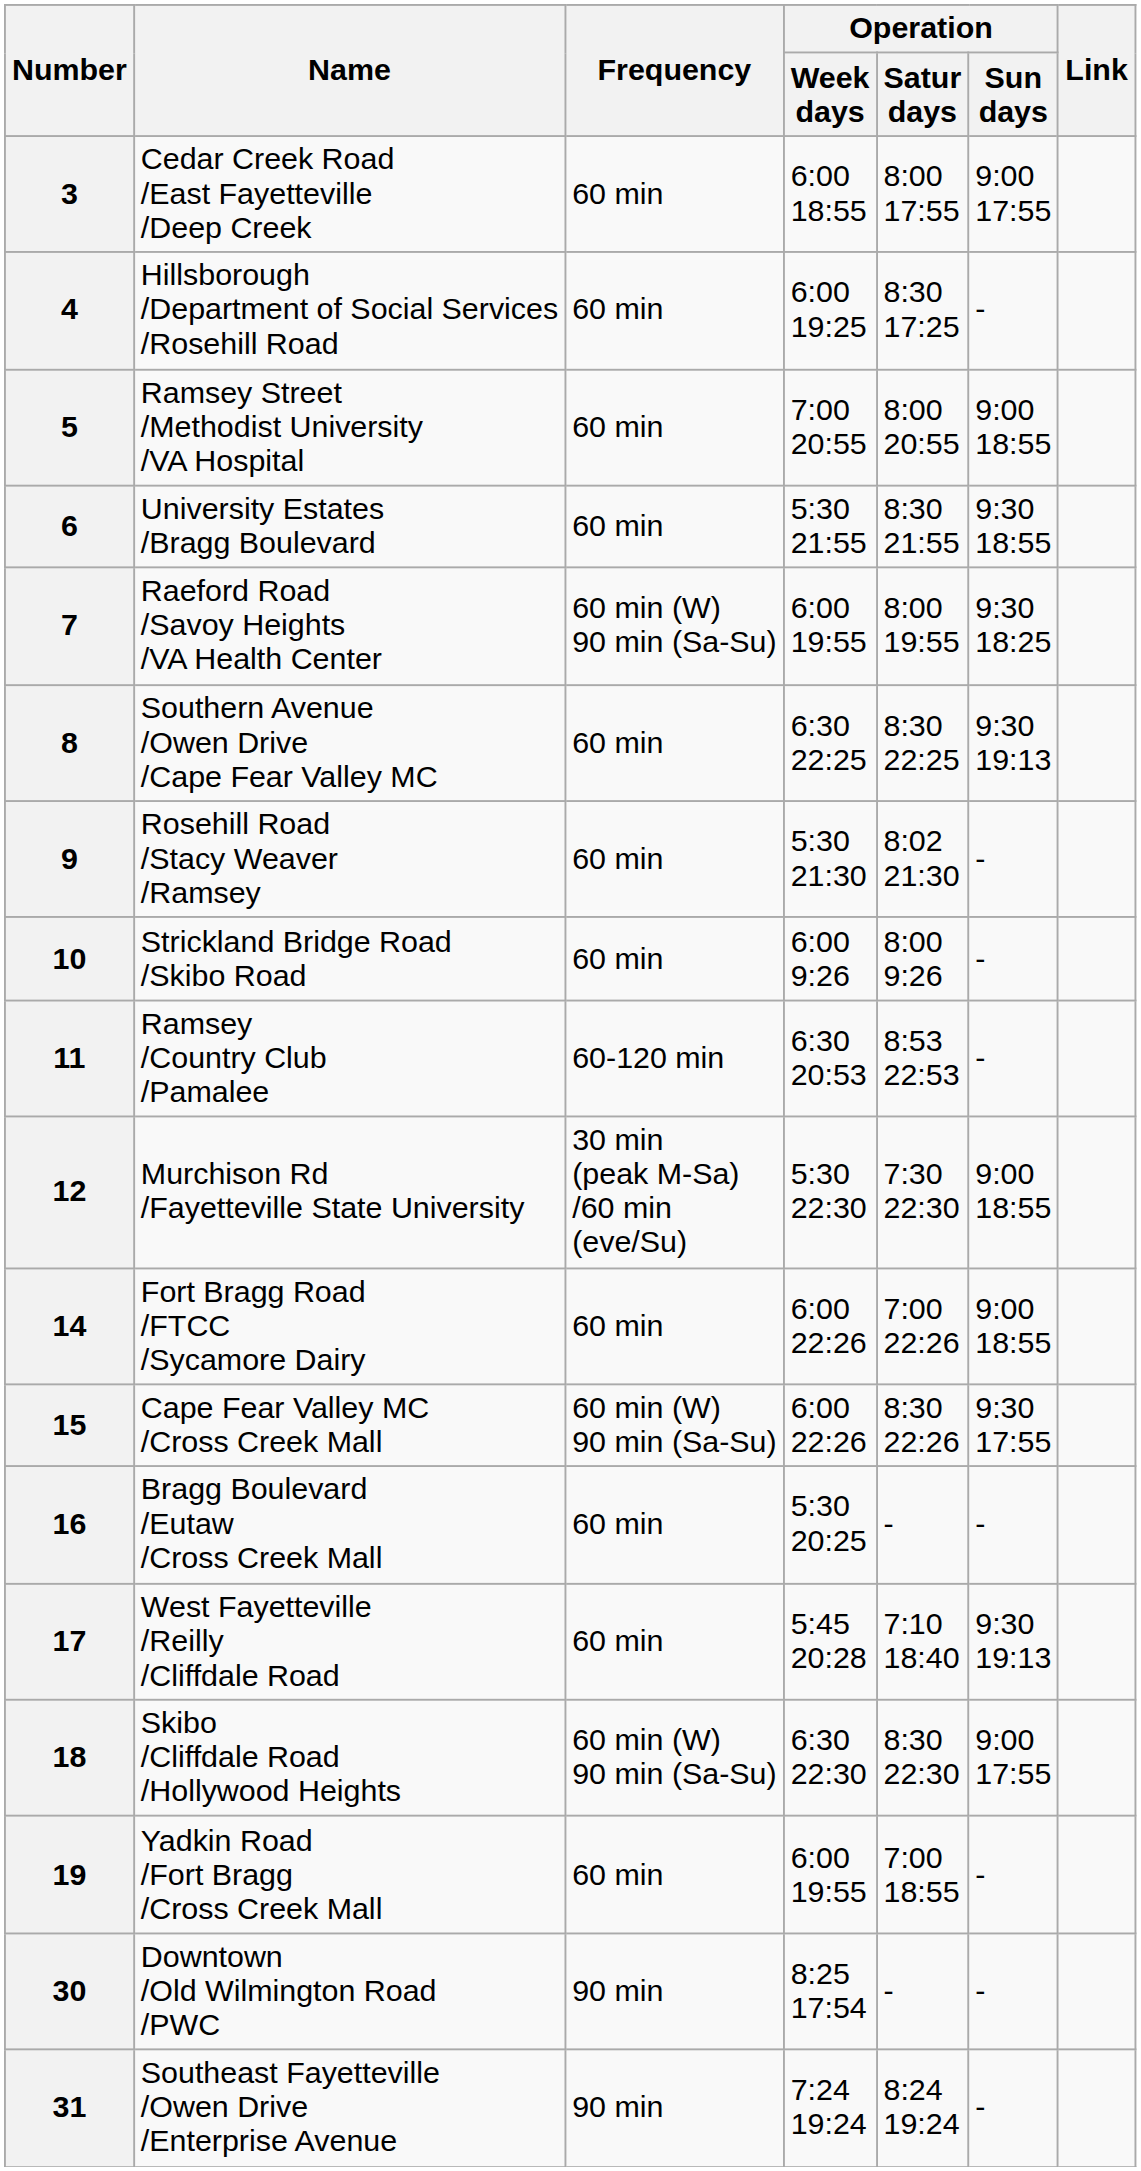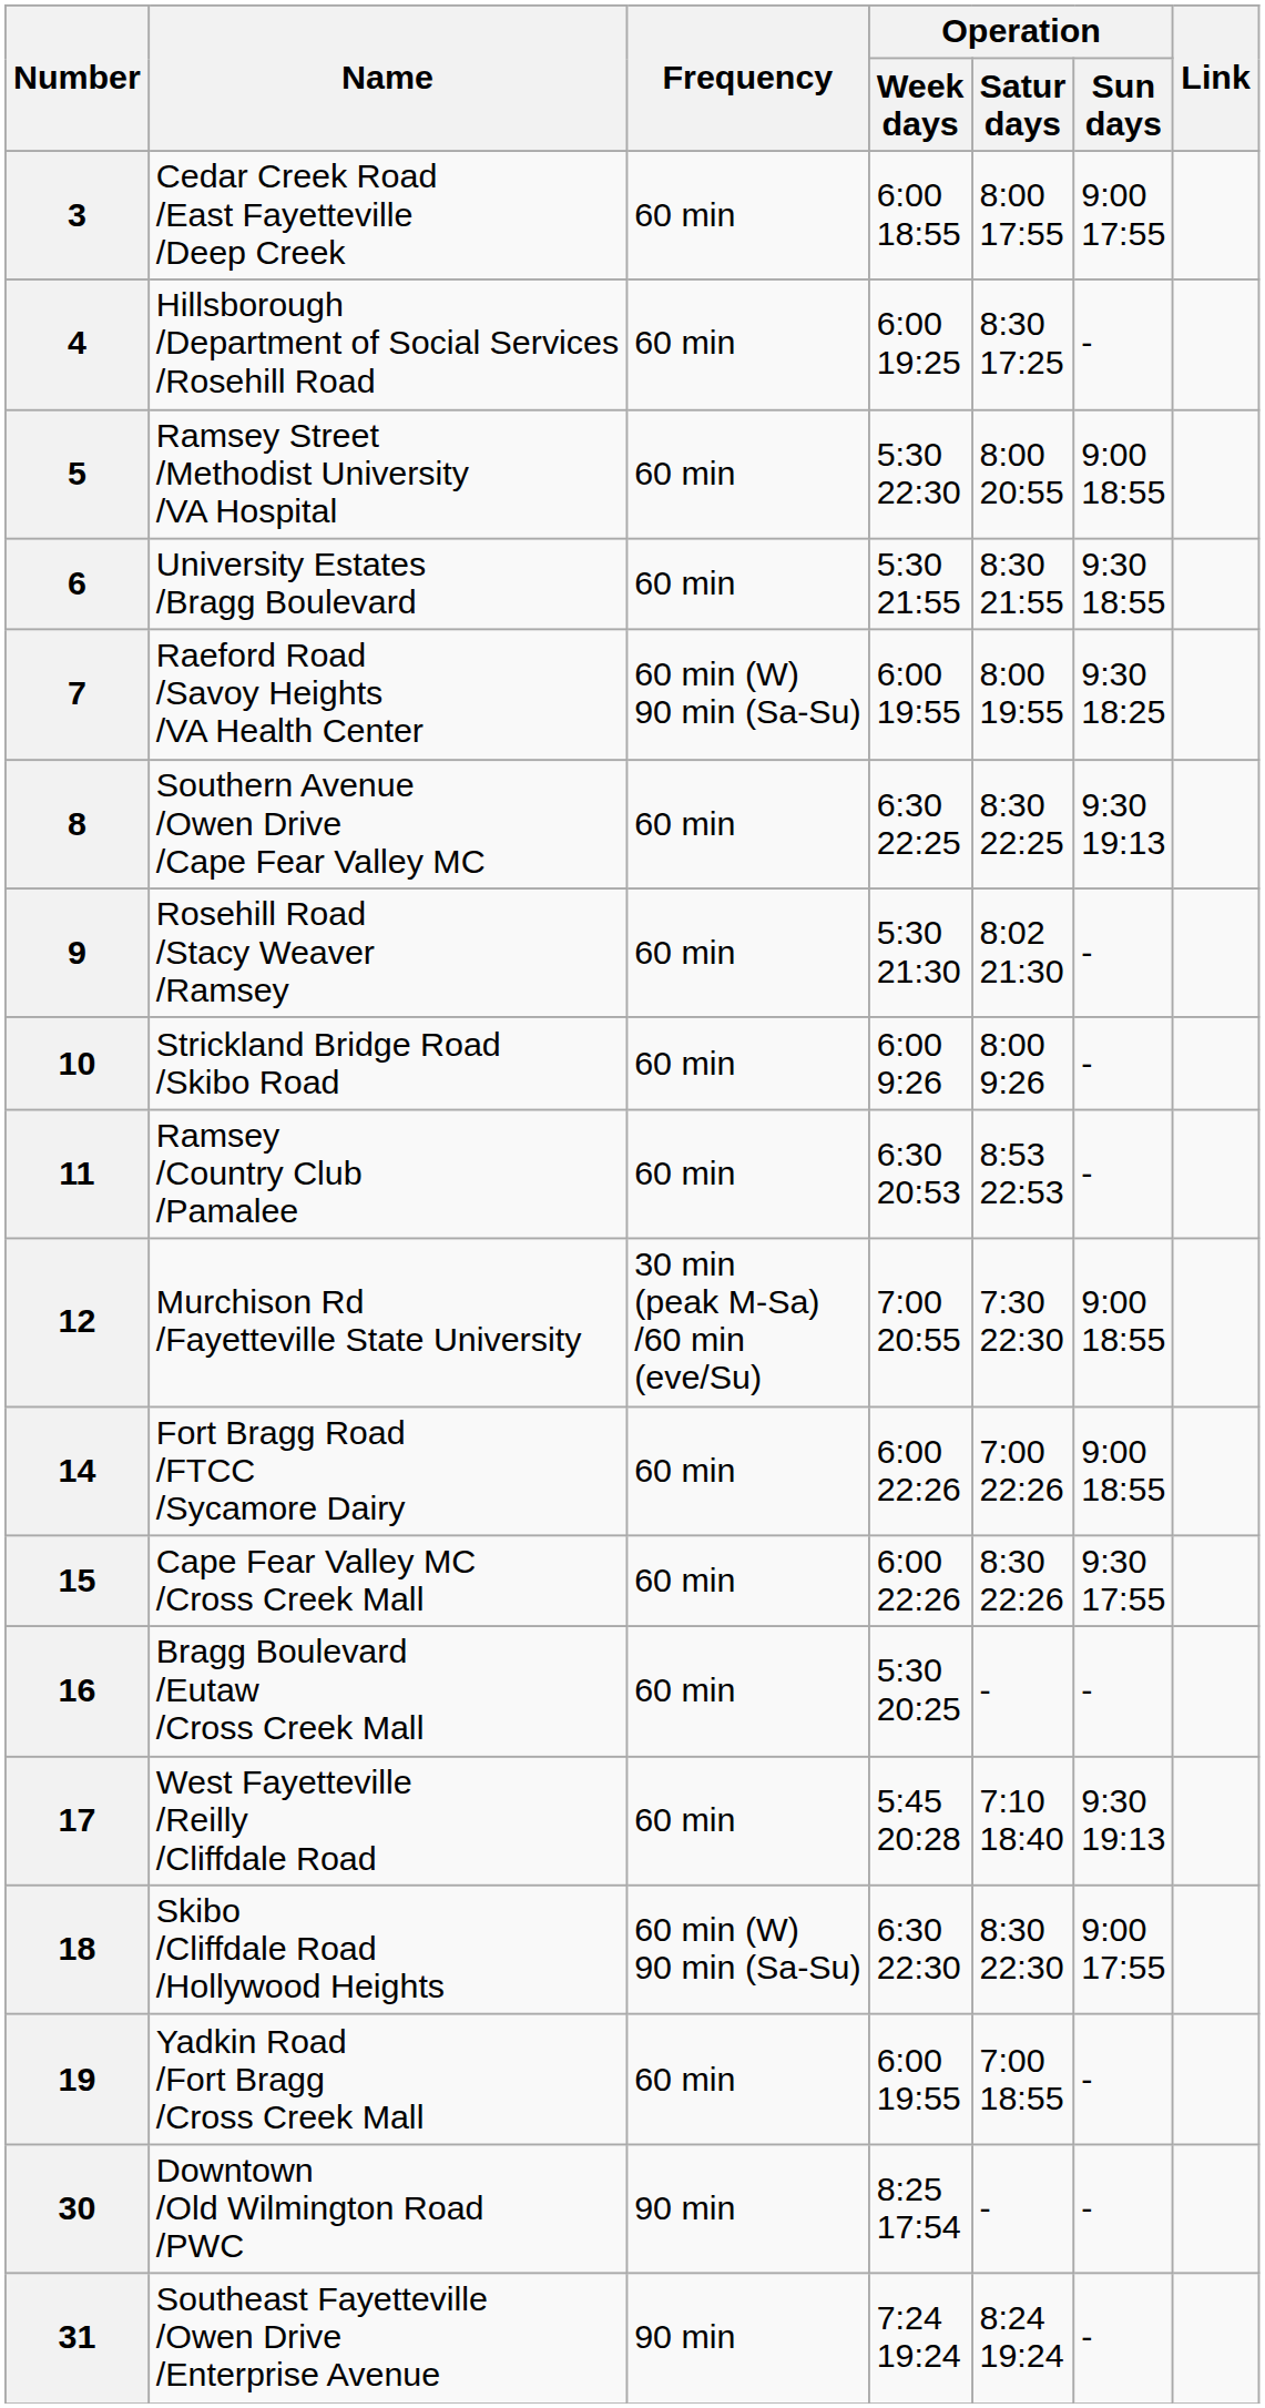5 | Operation / Week days: 7:00 20:55 -> 5:30 22:30
11 | Frequency: 60-120 min -> 60 min
12 | Operation / Week days: 5:30 22:30 -> 7:00 20:55
15 | Frequency: 60 min (W) 90 min (Sa-Su) -> 60 min
